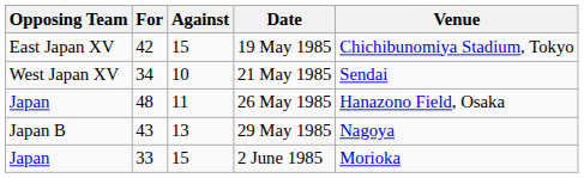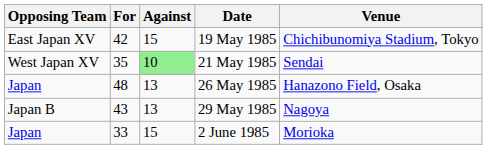21 May 1985 | For: 34 -> 35
21 May 1985 | Against: no background -> lightgreen background
26 May 1985 | Against: 11 -> 13
